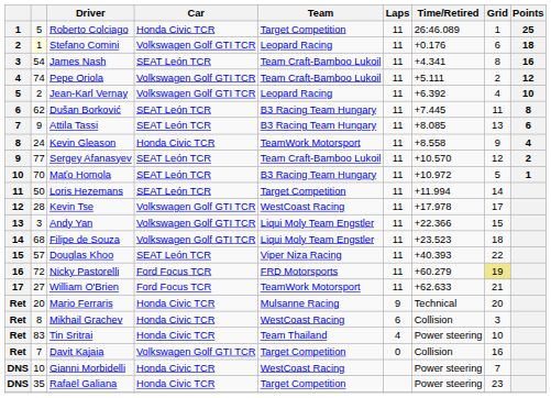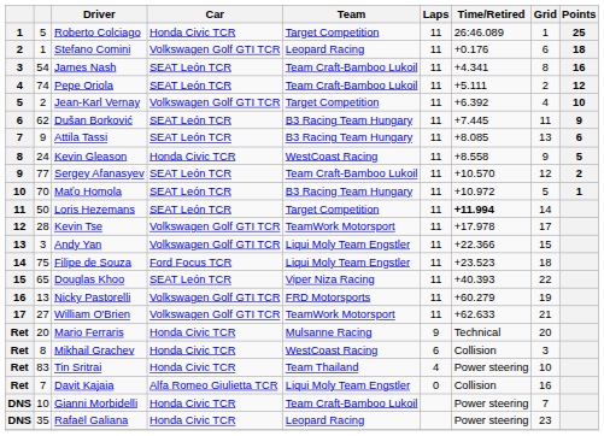Stefano Comini | column 2: lightyellow background -> no background
Pepe Oriola | Car: Volkswagen Golf GTI TCR -> SEAT León TCR
Jean-Karl Vernay | Team: Leopard Racing -> Target Competition
Dušan Borković | Points: 8 -> 9
Kevin Gleason | Team: TeamWork Motorsport -> WestCoast Racing
Kevin Gleason | Points: 4 -> 5
Loris Hezemans | Time/Retired: normal -> bold
Kevin Tse | Team: WestCoast Racing -> TeamWork Motorsport
Filipe de Souza | column 2: 68 -> 75
Filipe de Souza | Car: Volkswagen Golf GTI TCR -> Ford Focus TCR
Douglas Khoo | column 2: 57 -> 65
Nicky Pastorelli | column 2: 72 -> 13
Nicky Pastorelli | Car: Ford Focus TCR -> Volkswagen Golf GTI TCR
Nicky Pastorelli | Grid: khaki background -> no background
William O'Brien | Car: Ford Focus TCR -> Volkswagen Golf GTI TCR
Davit Kajaia | Car: Volkswagen Golf GTI TCR -> Alfa Romeo Giulietta TCR
Davit Kajaia | Team: Target Competition -> Liqui Moly Team Engstler
Gianni Morbidelli | Team: WestCoast Racing -> Team Craft-Bamboo Lukoil
Rafaël Galiana | Team: Target Competition -> Leopard Racing
